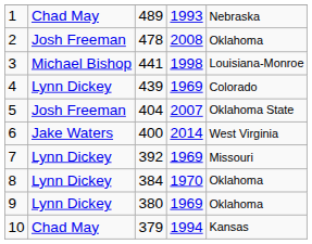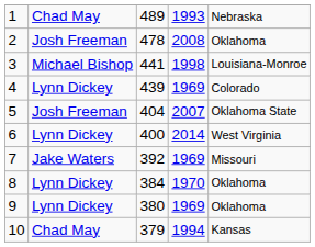6 | column 2: Jake Waters -> Lynn Dickey
7 | column 2: Lynn Dickey -> Jake Waters
